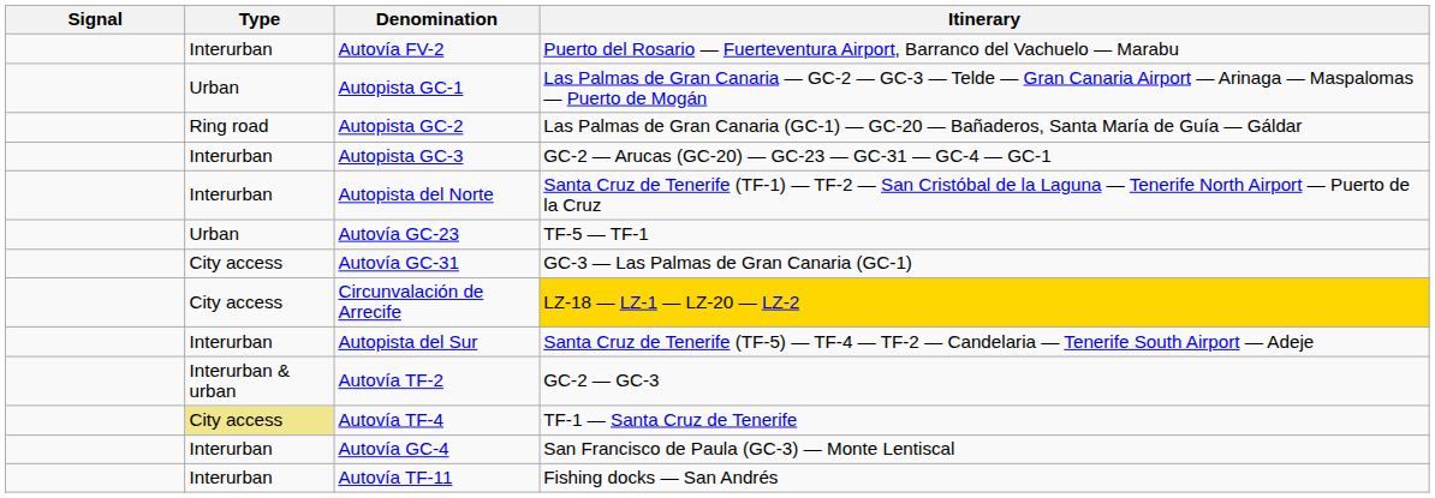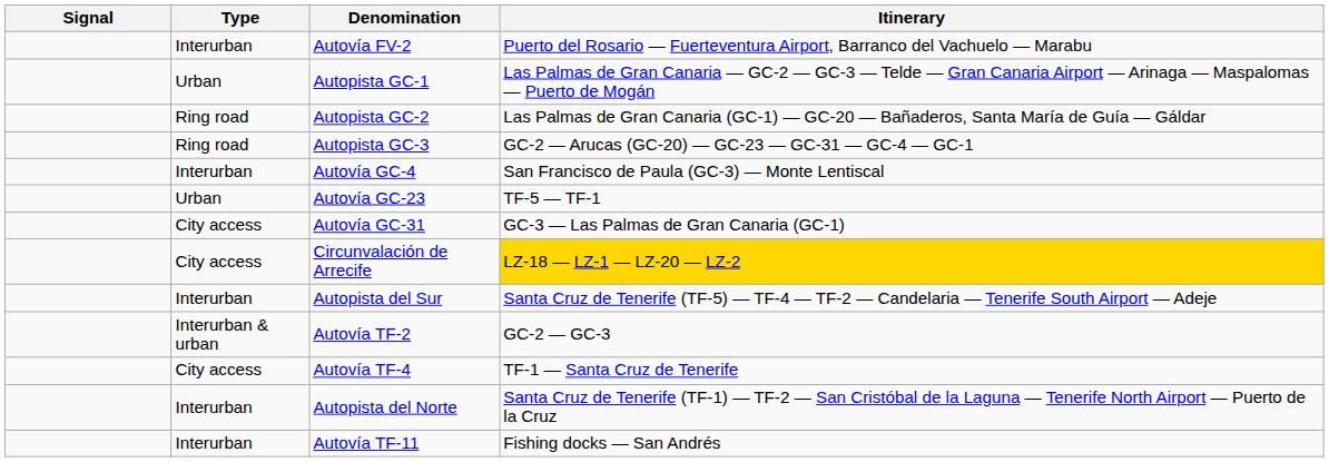Autopista GC-3 | Type: Interurban -> Ring road
rows swapped: Autovía GC-4 <-> Autopista del Norte
Autovía TF-4 | Type: khaki background -> no background
